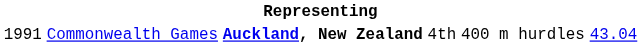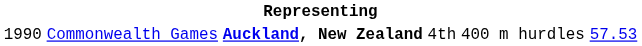Commonwealth Games | column 1: 1991 -> 1990
Commonwealth Games | column 6: 43.04 -> 57.53
